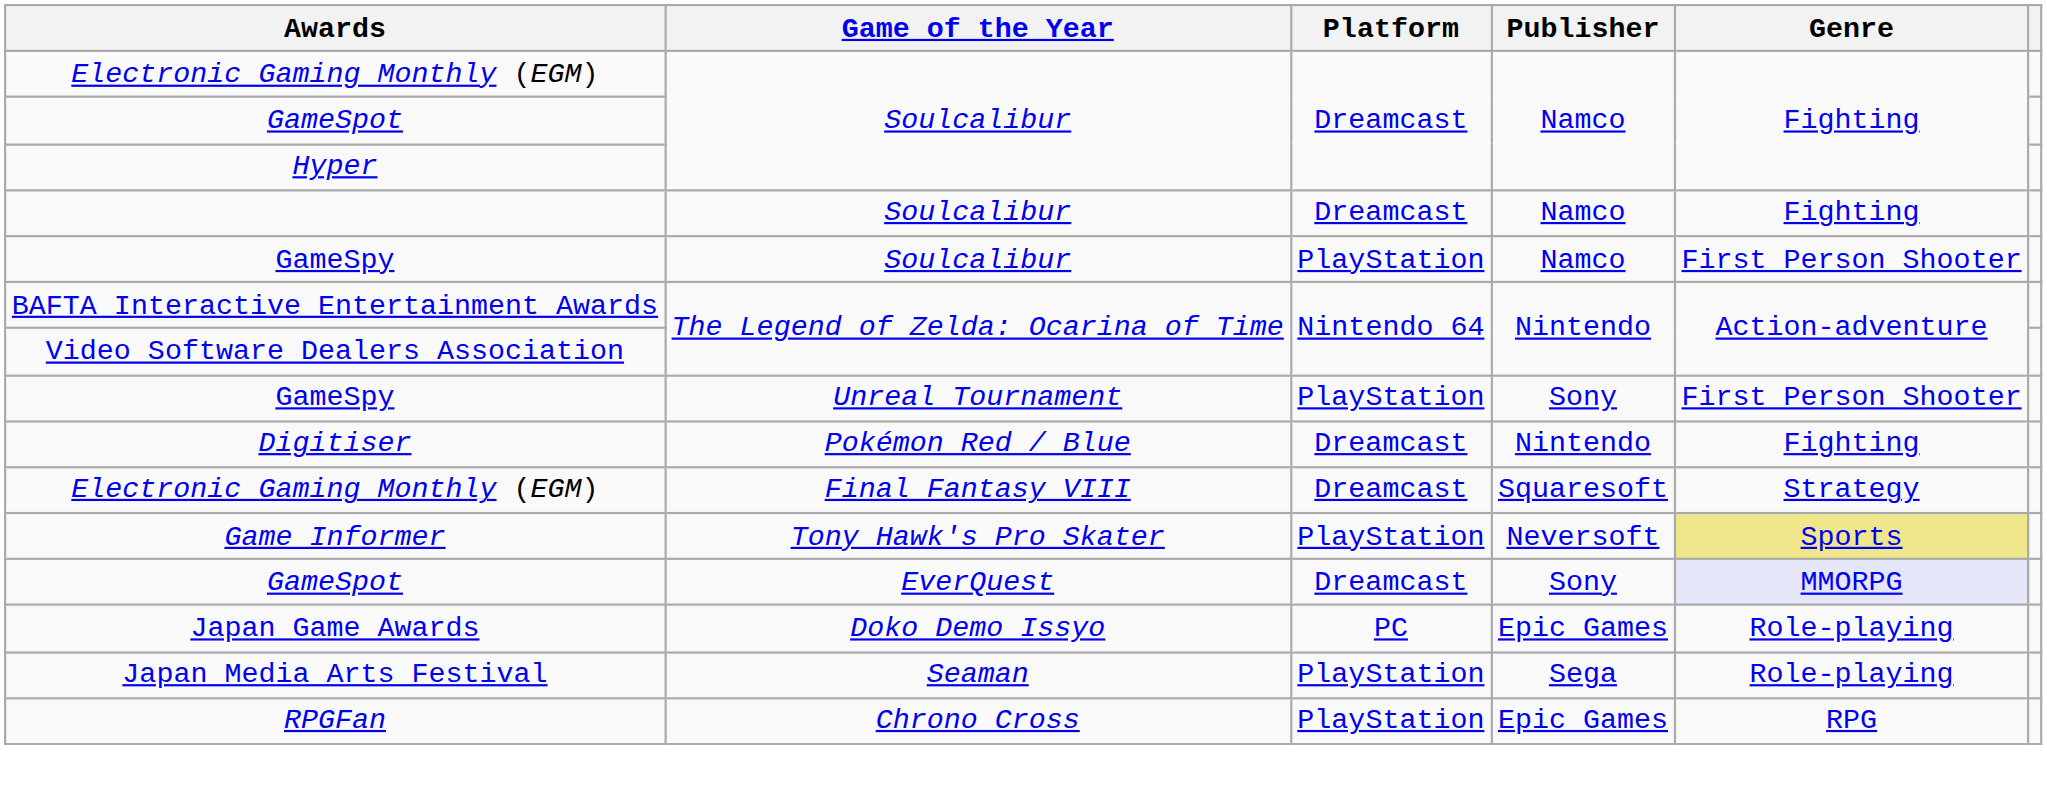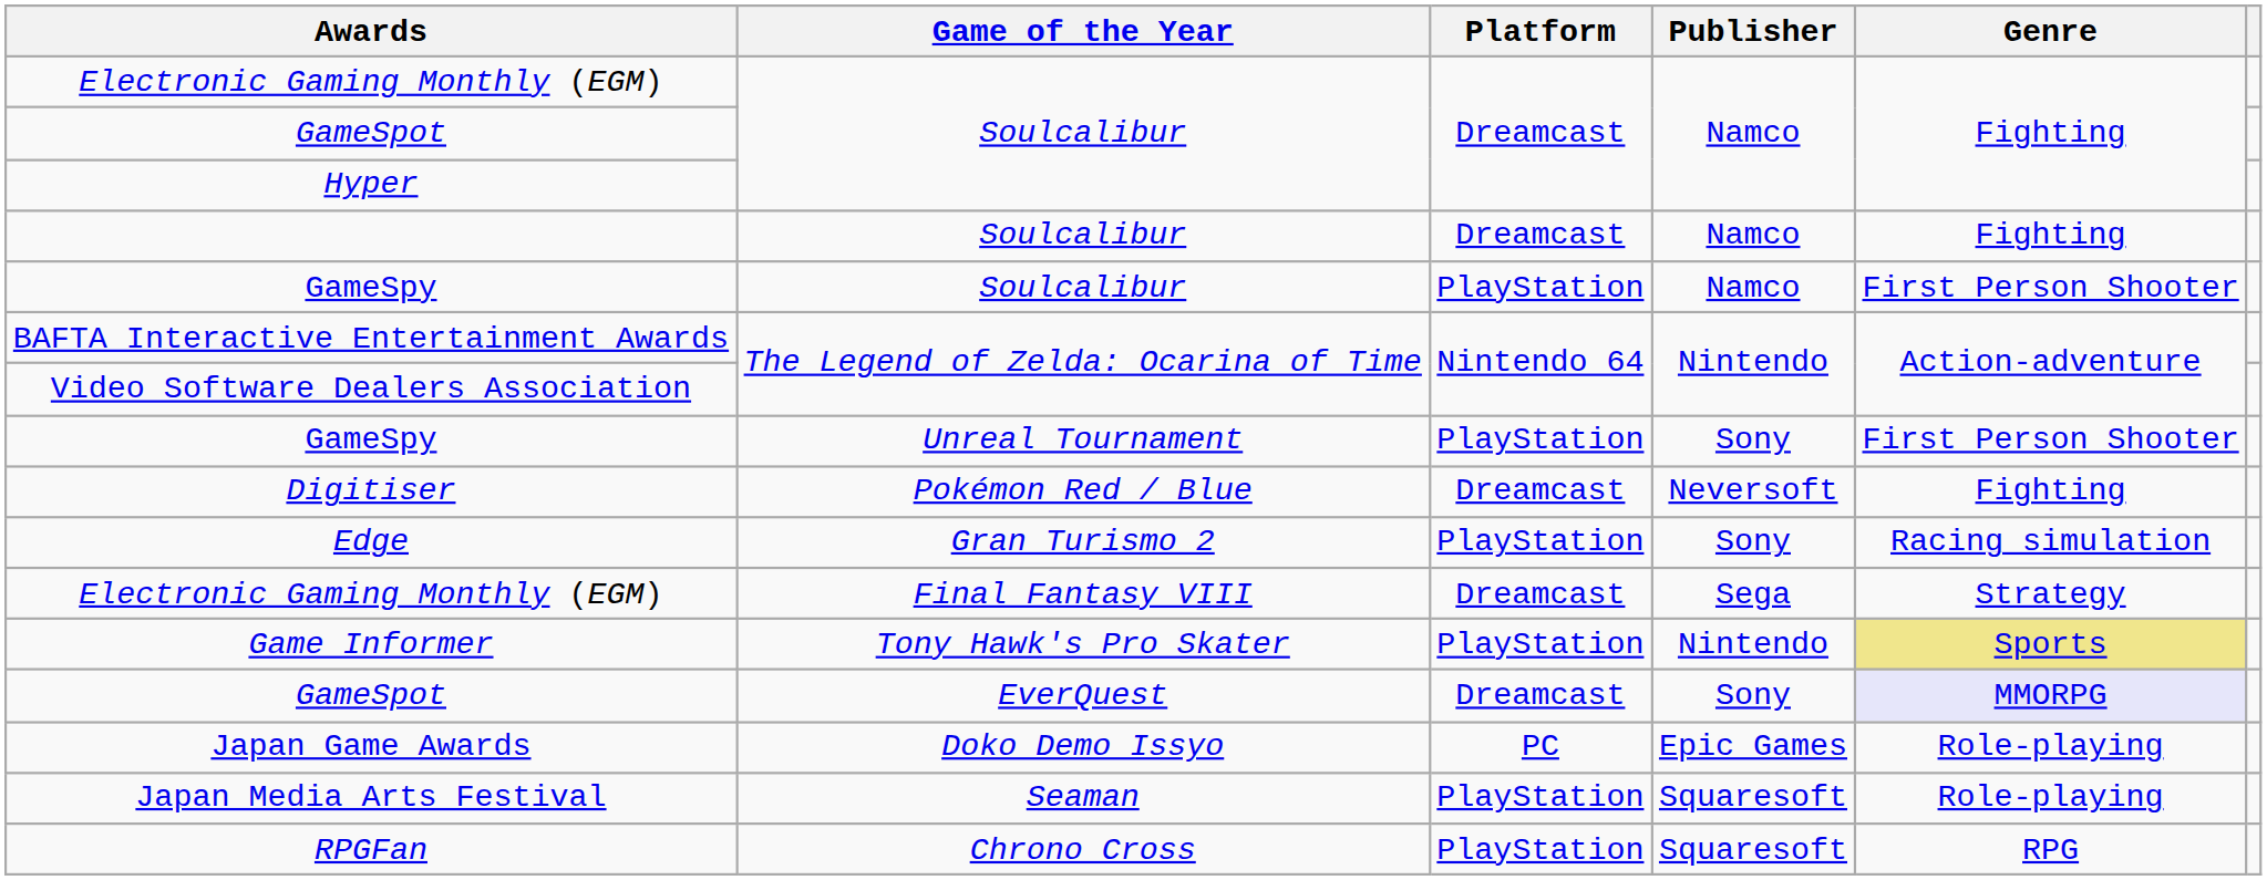Digitiser | Publisher: Nintendo -> Neversoft
+ row: Edge | Gran Turismo 2 | PlayStation | Sony | Racing simulation
Electronic Gaming Monthly (EGM) / Final Fantasy VIII | Publisher: Squaresoft -> Sega
Game Informer | Publisher: Neversoft -> Nintendo
Japan Media Arts Festival | Publisher: Sega -> Squaresoft
RPGFan | Publisher: Epic Games -> Squaresoft
